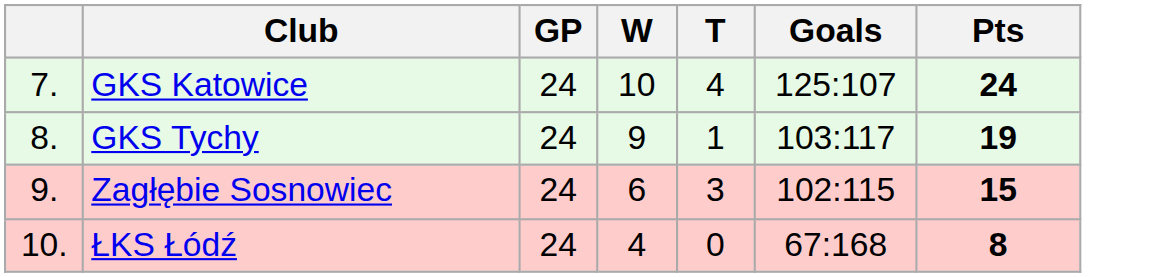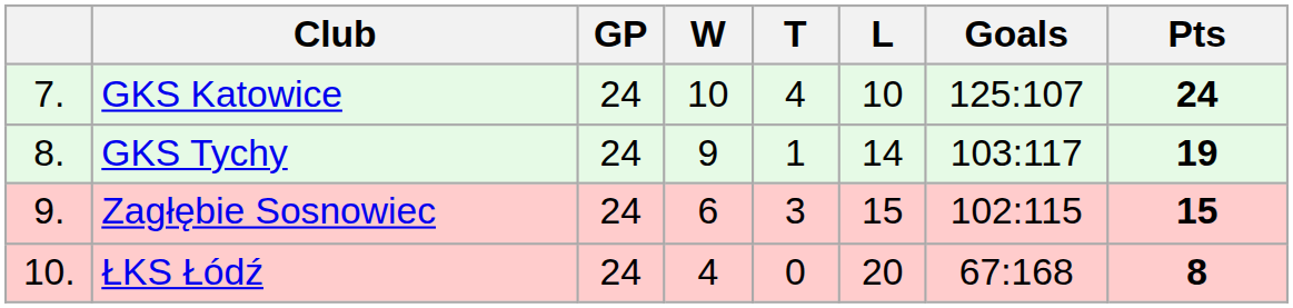+ column: L | 10 | 14 | 15 | 20
